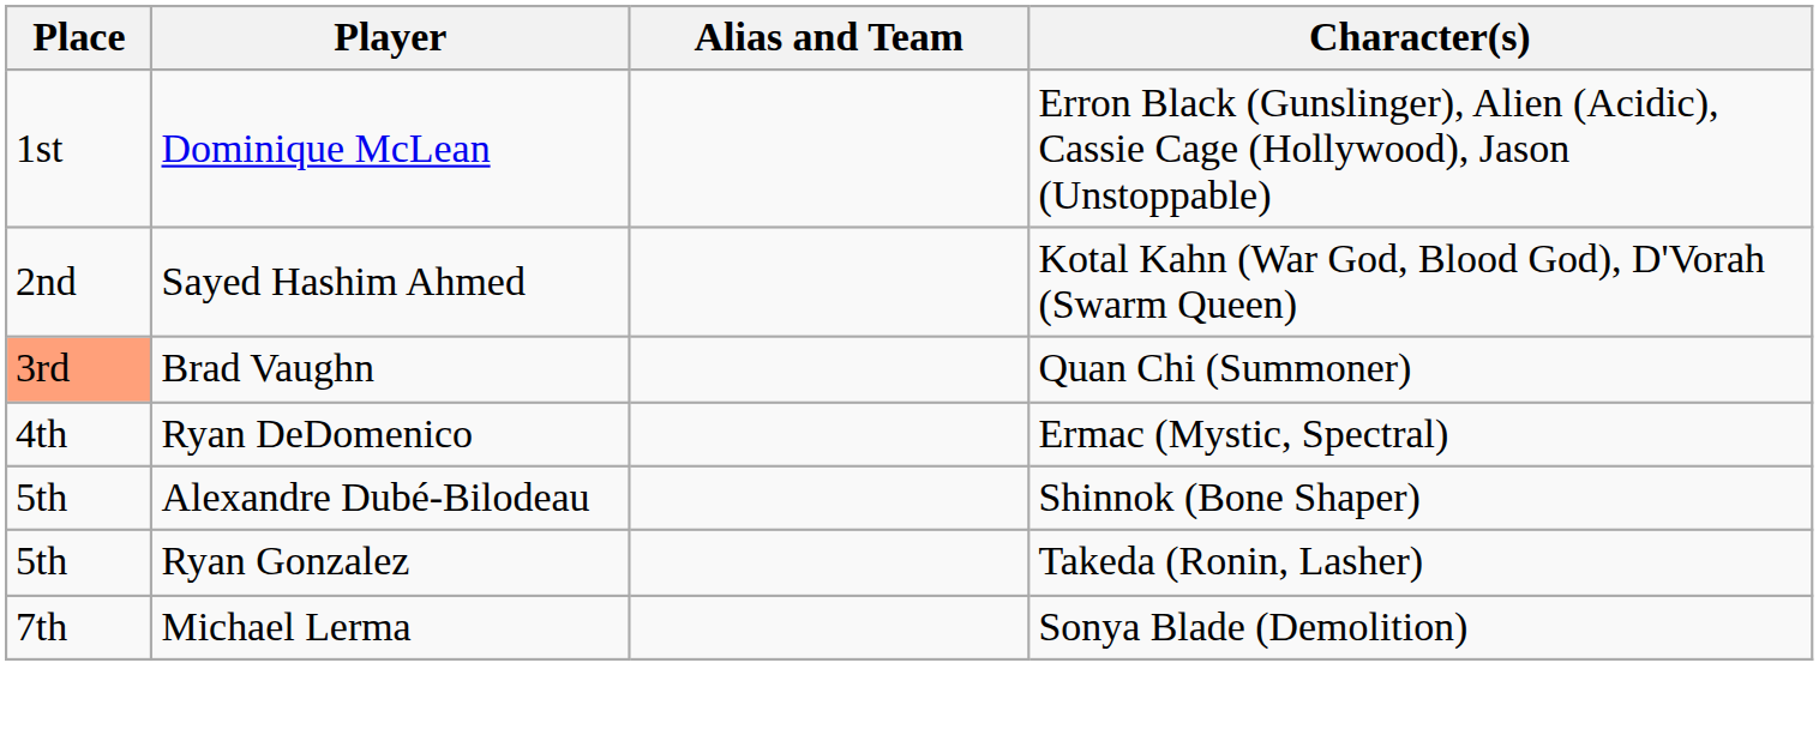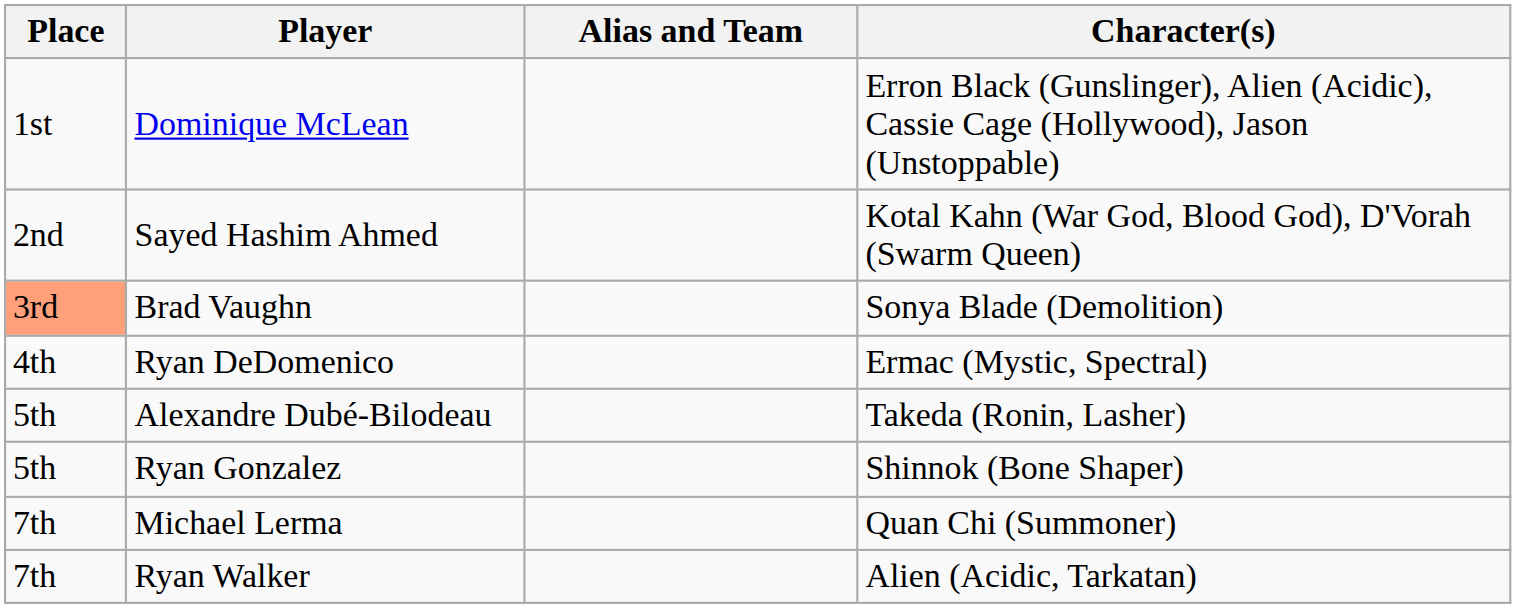Brad Vaughn | Character(s): Quan Chi (Summoner) -> Sonya Blade (Demolition)
Alexandre Dubé-Bilodeau | Character(s): Shinnok (Bone Shaper) -> Takeda (Ronin, Lasher)
Ryan Gonzalez | Character(s): Takeda (Ronin, Lasher) -> Shinnok (Bone Shaper)
Michael Lerma | Character(s): Sonya Blade (Demolition) -> Quan Chi (Summoner)
+ row: 7th | Ryan Walker | Alien (Acidic, Tarkatan)
